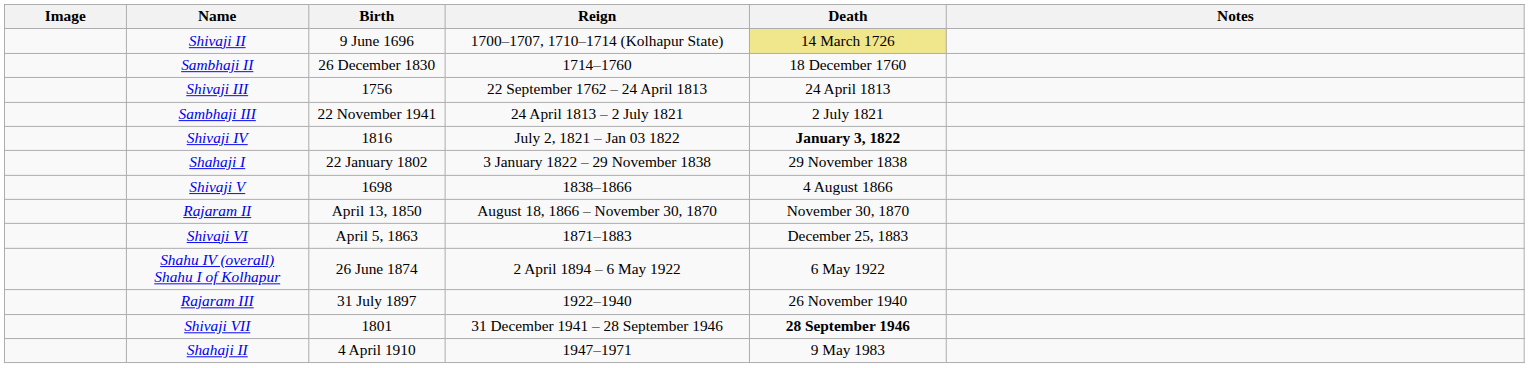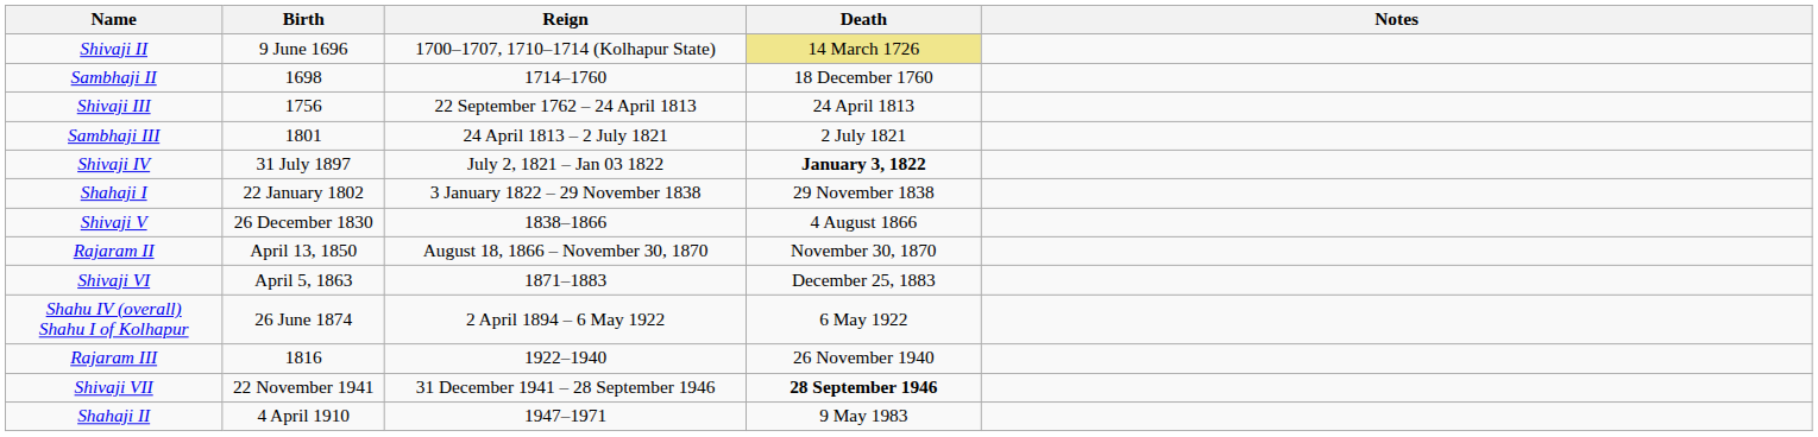- column: Image
Sambhaji II | Birth: 26 December 1830 -> 1698
Sambhaji III | Birth: 22 November 1941 -> 1801
Shivaji IV | Birth: 1816 -> 31 July 1897
Shivaji V | Birth: 1698 -> 26 December 1830
Rajaram III | Birth: 31 July 1897 -> 1816
Shivaji VII | Birth: 1801 -> 22 November 1941
